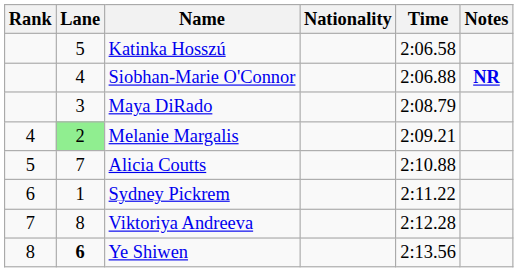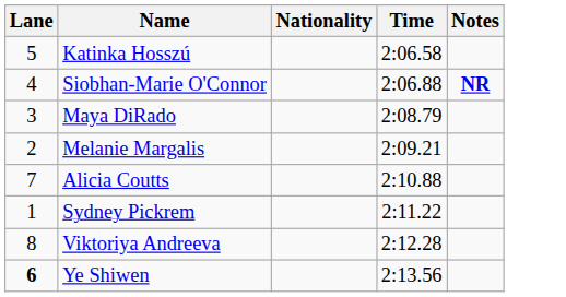- column: Rank | 4 | 5 | 6 | 7 | 8
Melanie Margalis | Lane: lightgreen background -> no background
